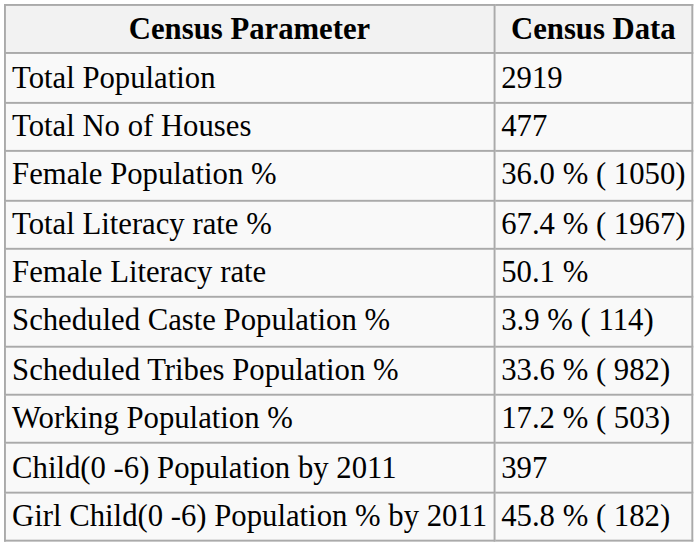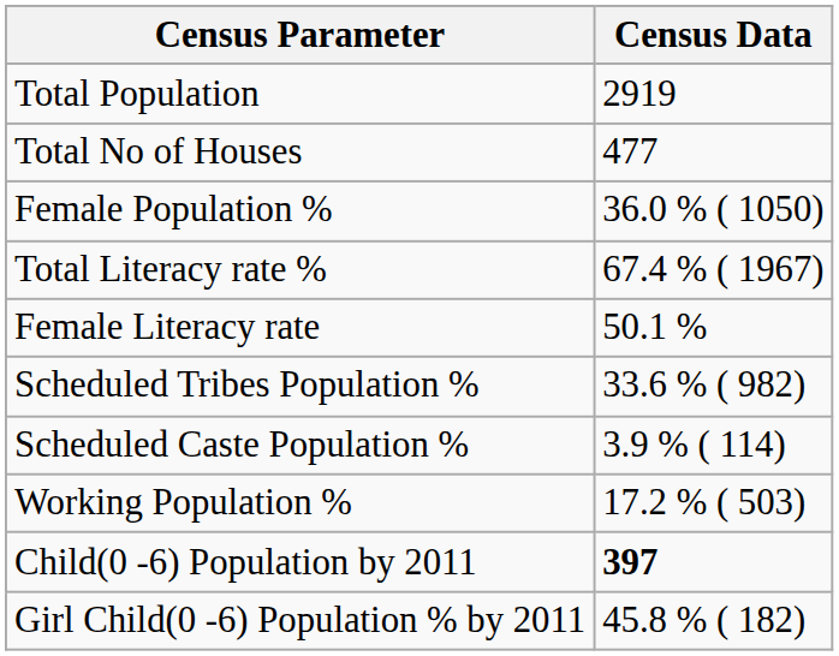rows swapped: Scheduled Tribes Population % <-> Scheduled Caste Population %
Child(0 -6) Population by 2011 | Census Data: normal -> bold
